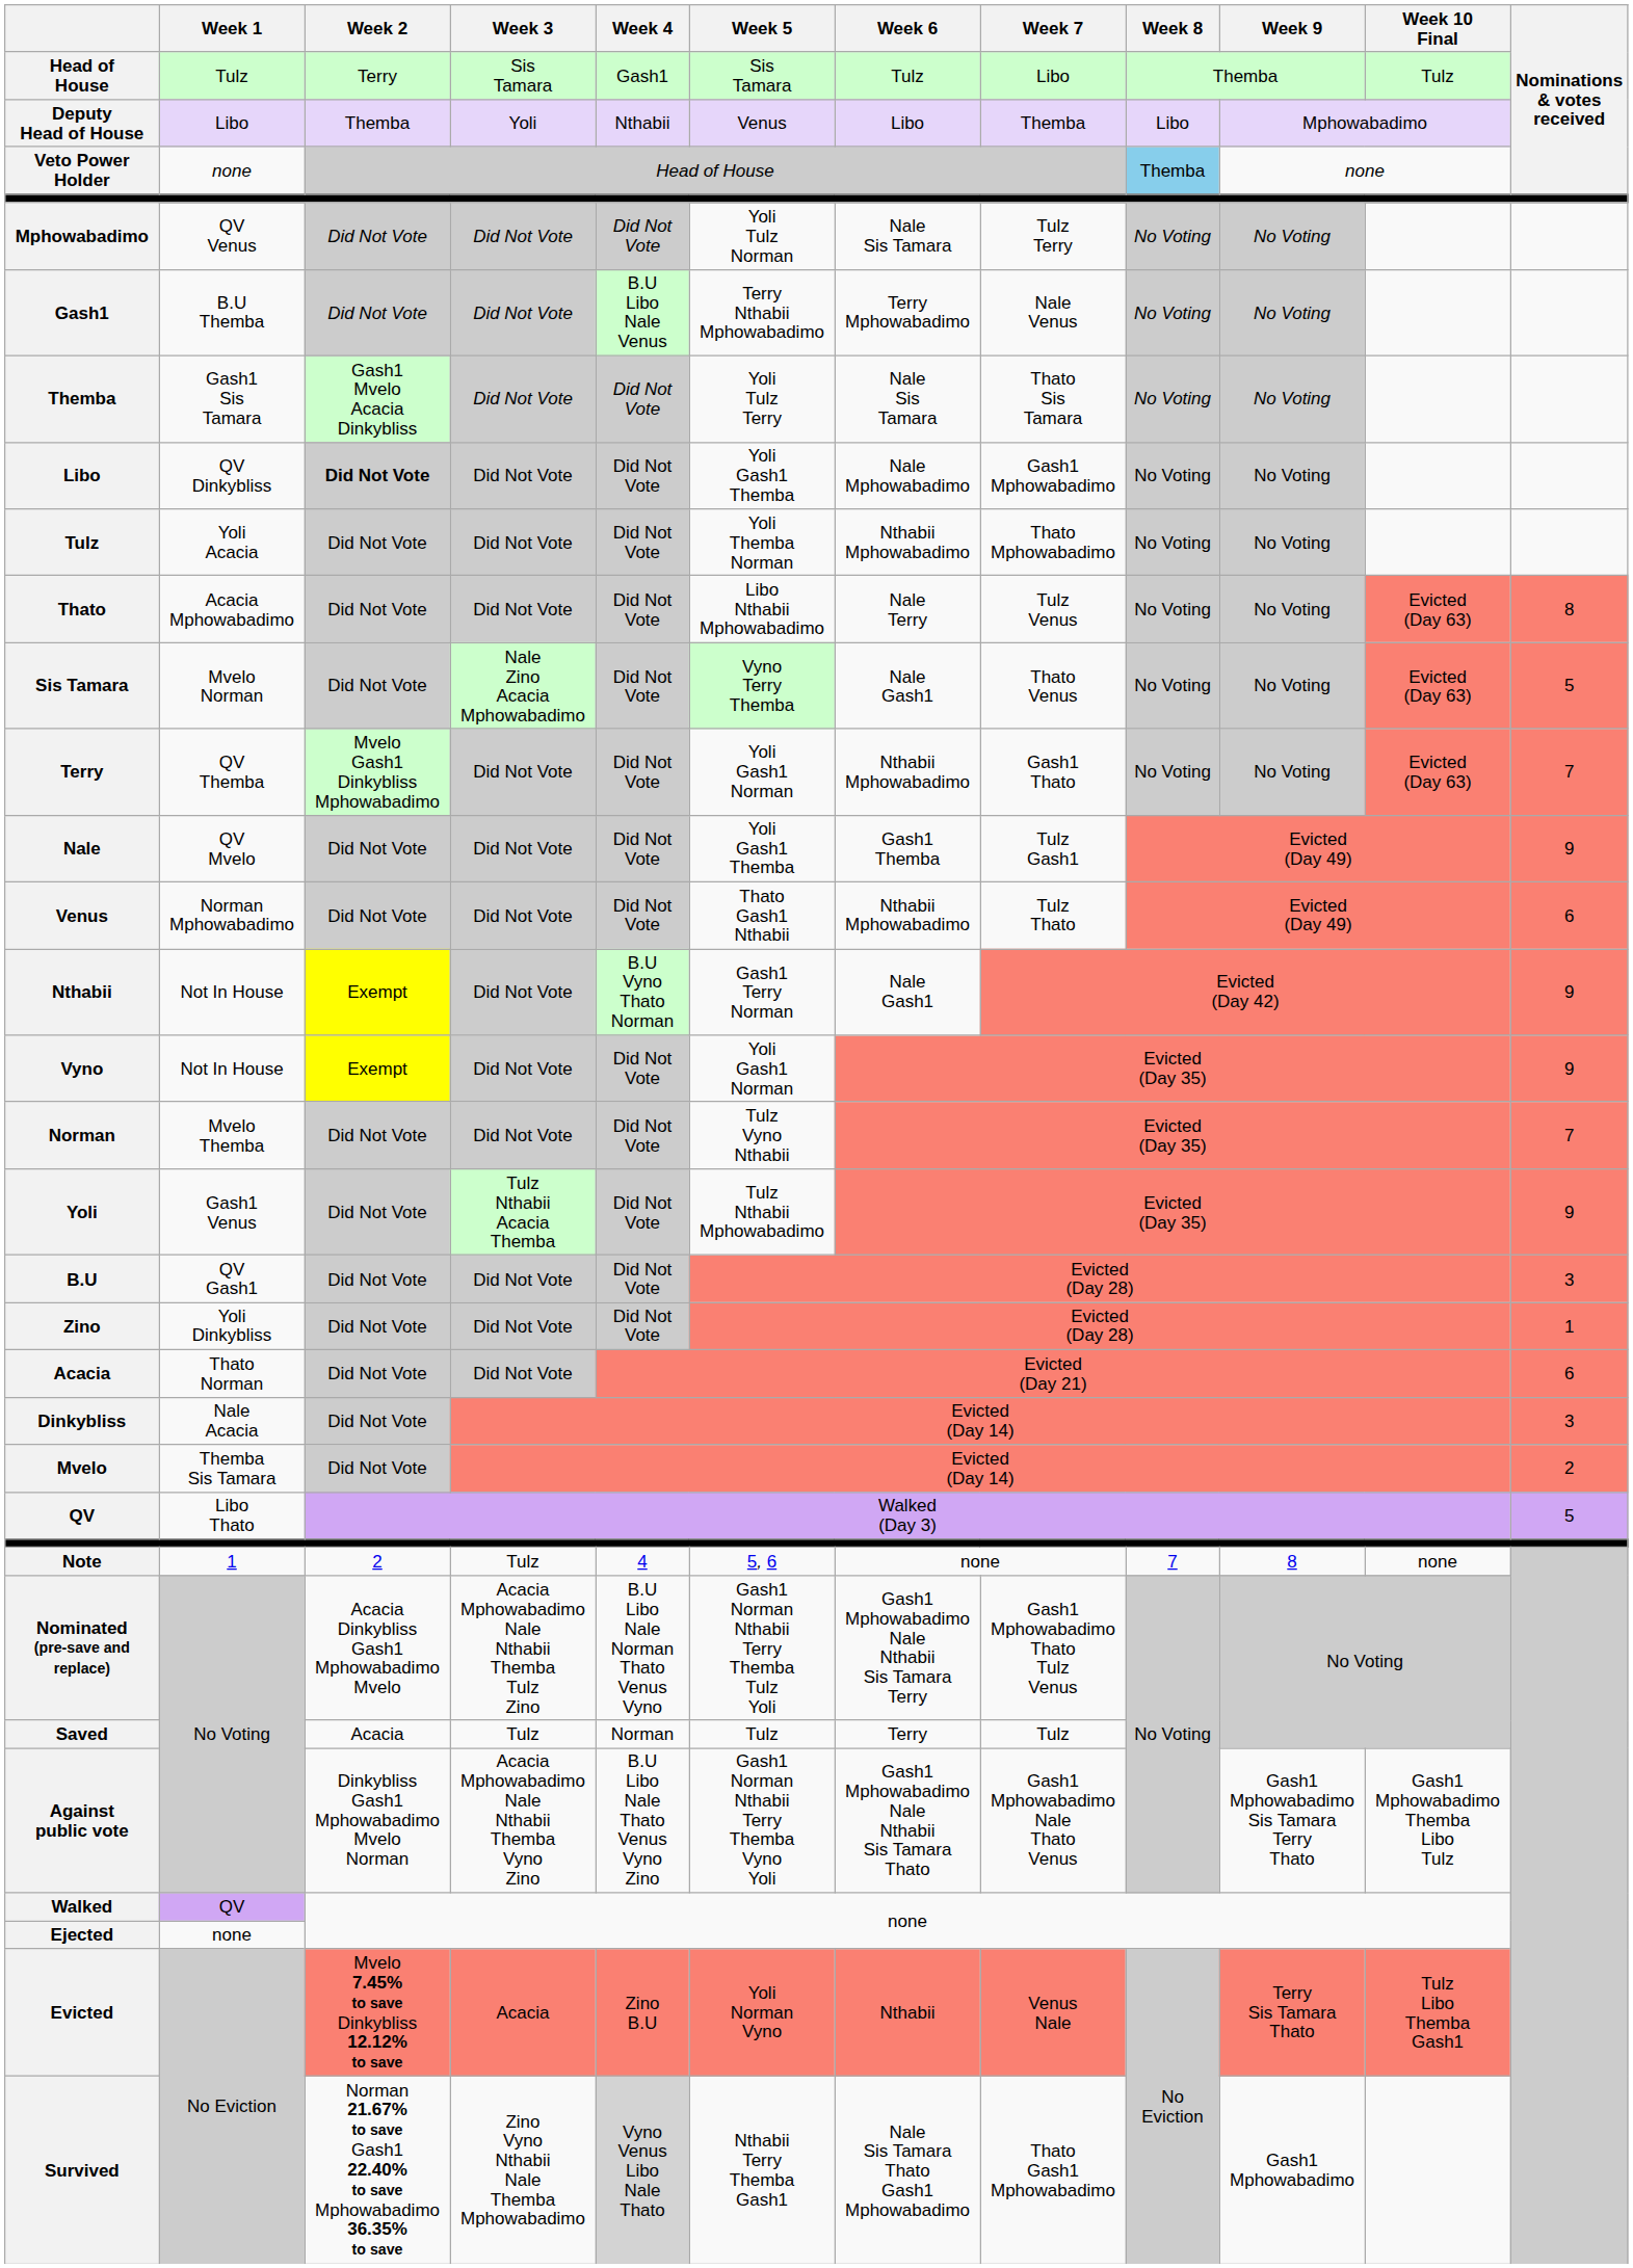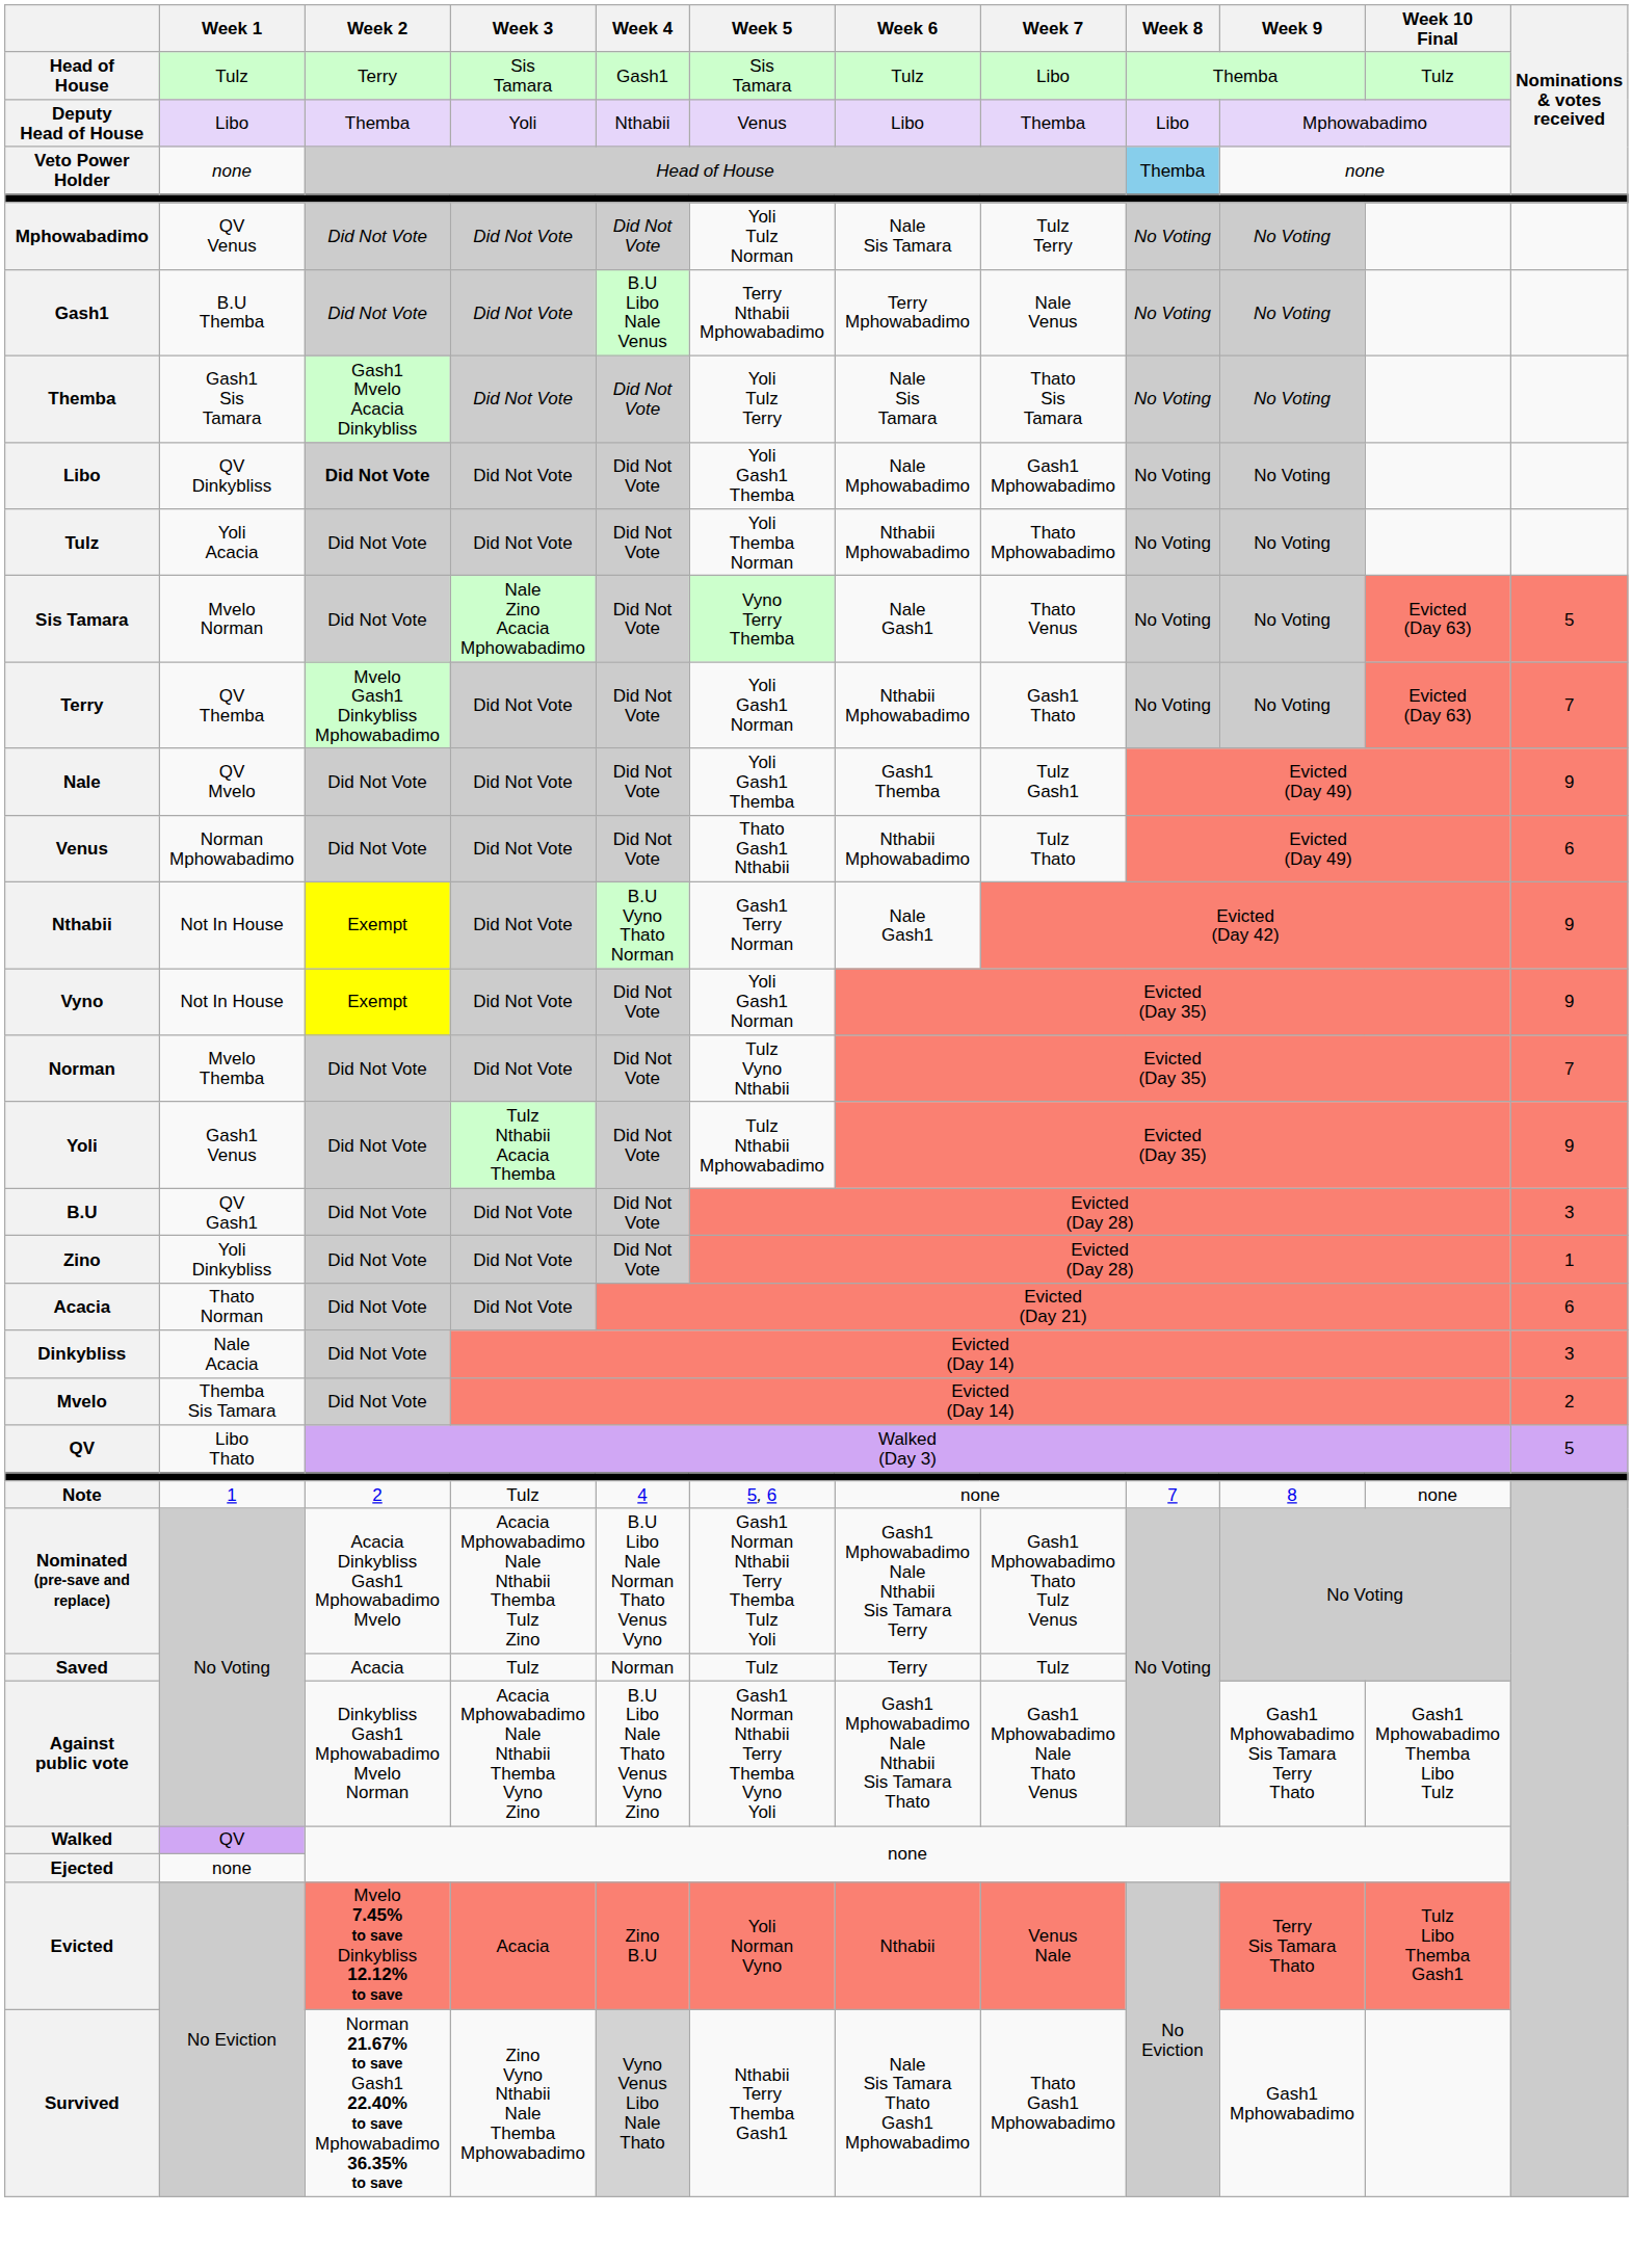- row: Thato | Acacia Mphowabadimo | Did Not Vote | Did Not Vote | Did Not Vote | Libo Nthabii Mphowabadimo | Nale Terry | Tulz Venus | No Voting | No Voting | Evicted (Day 63) | 8
